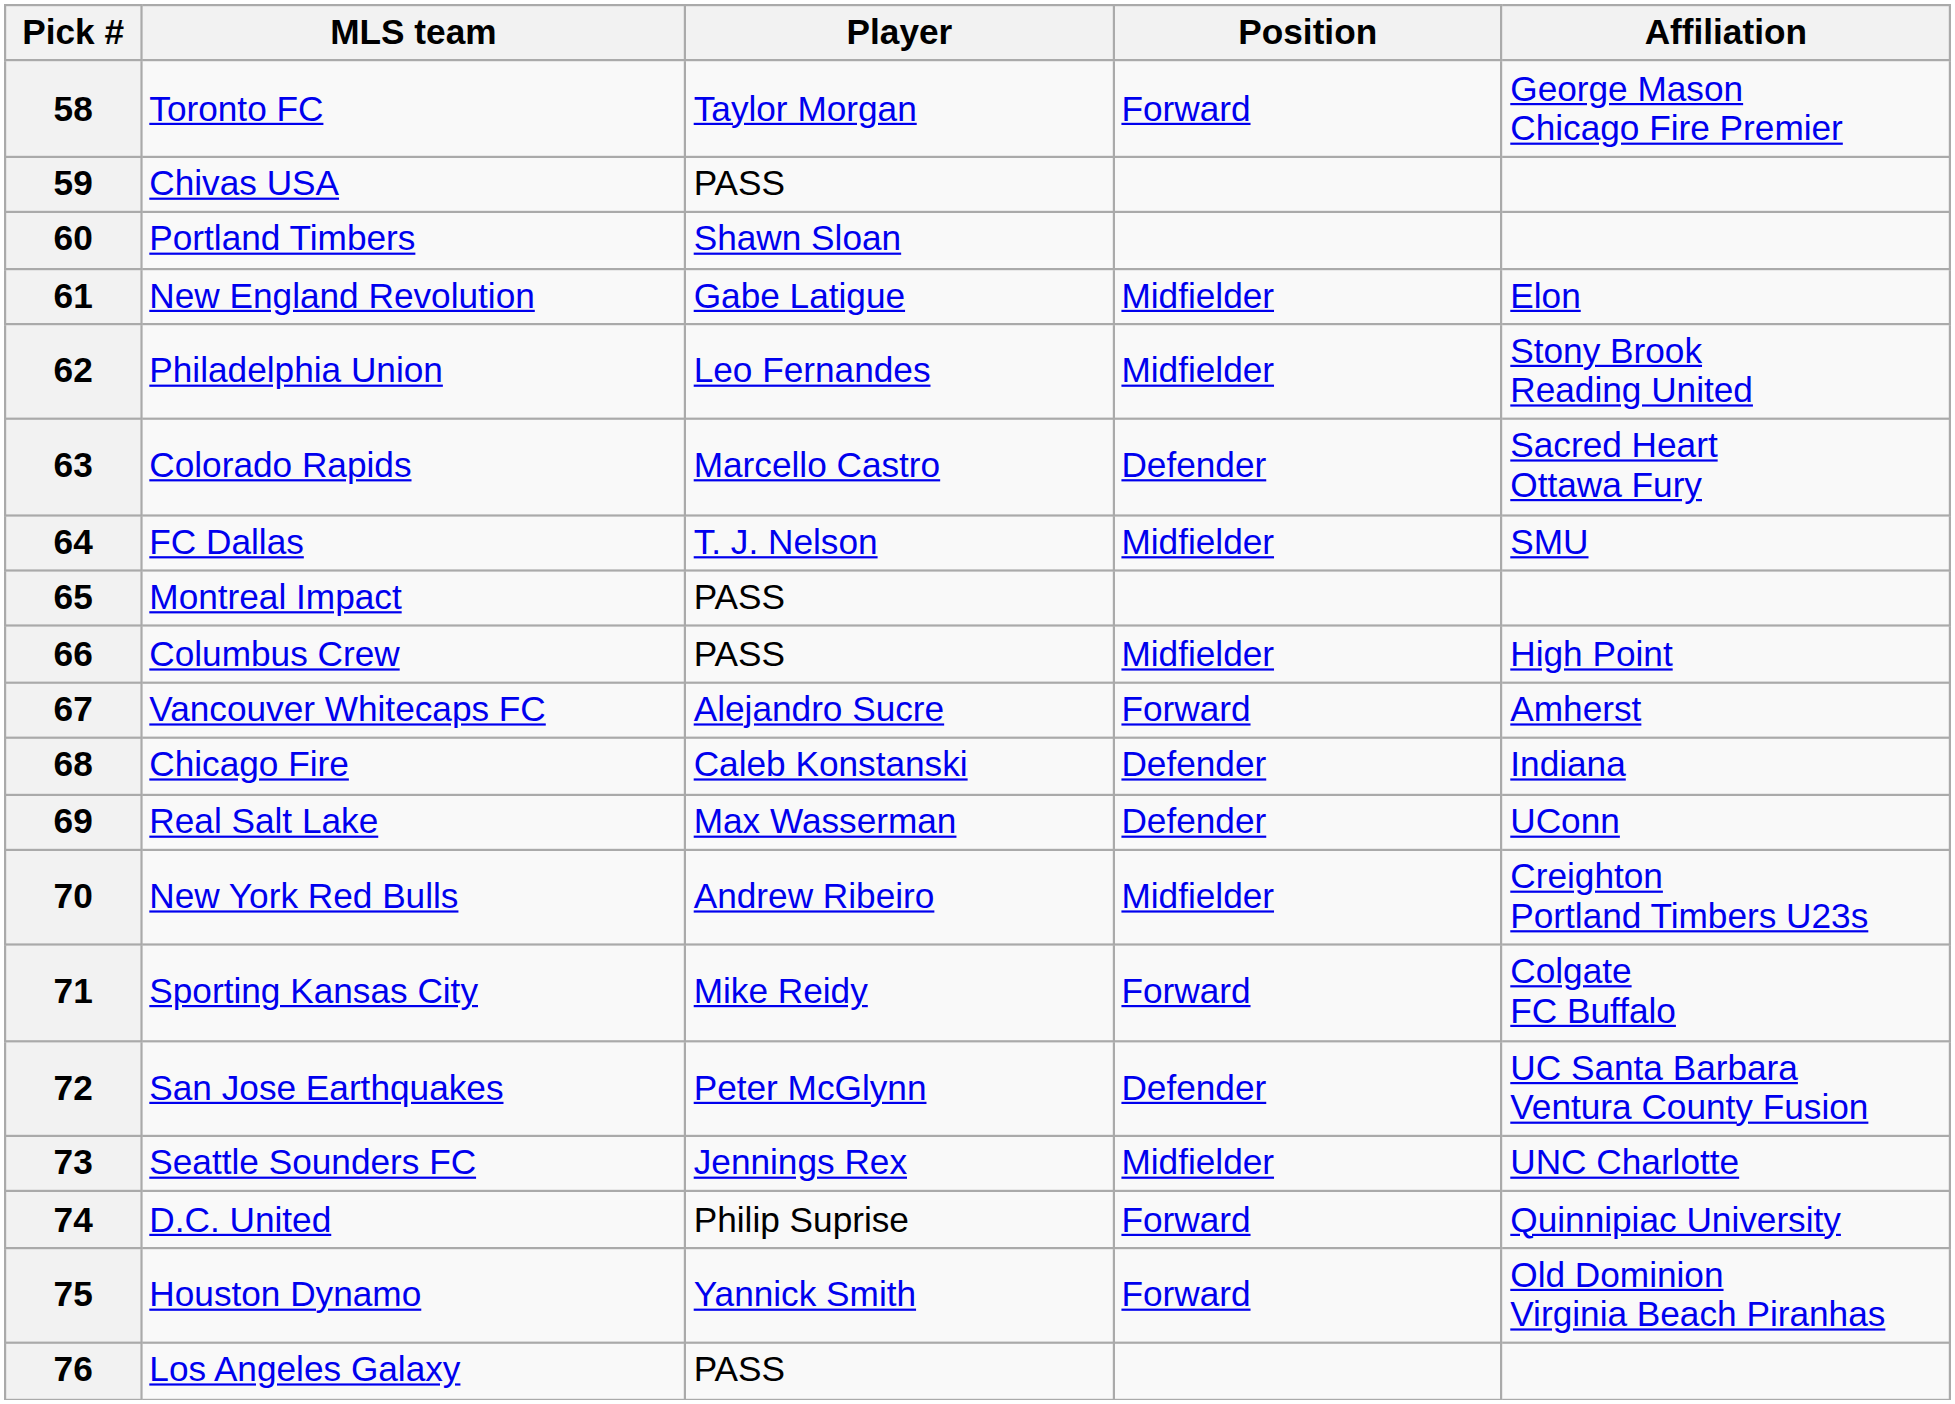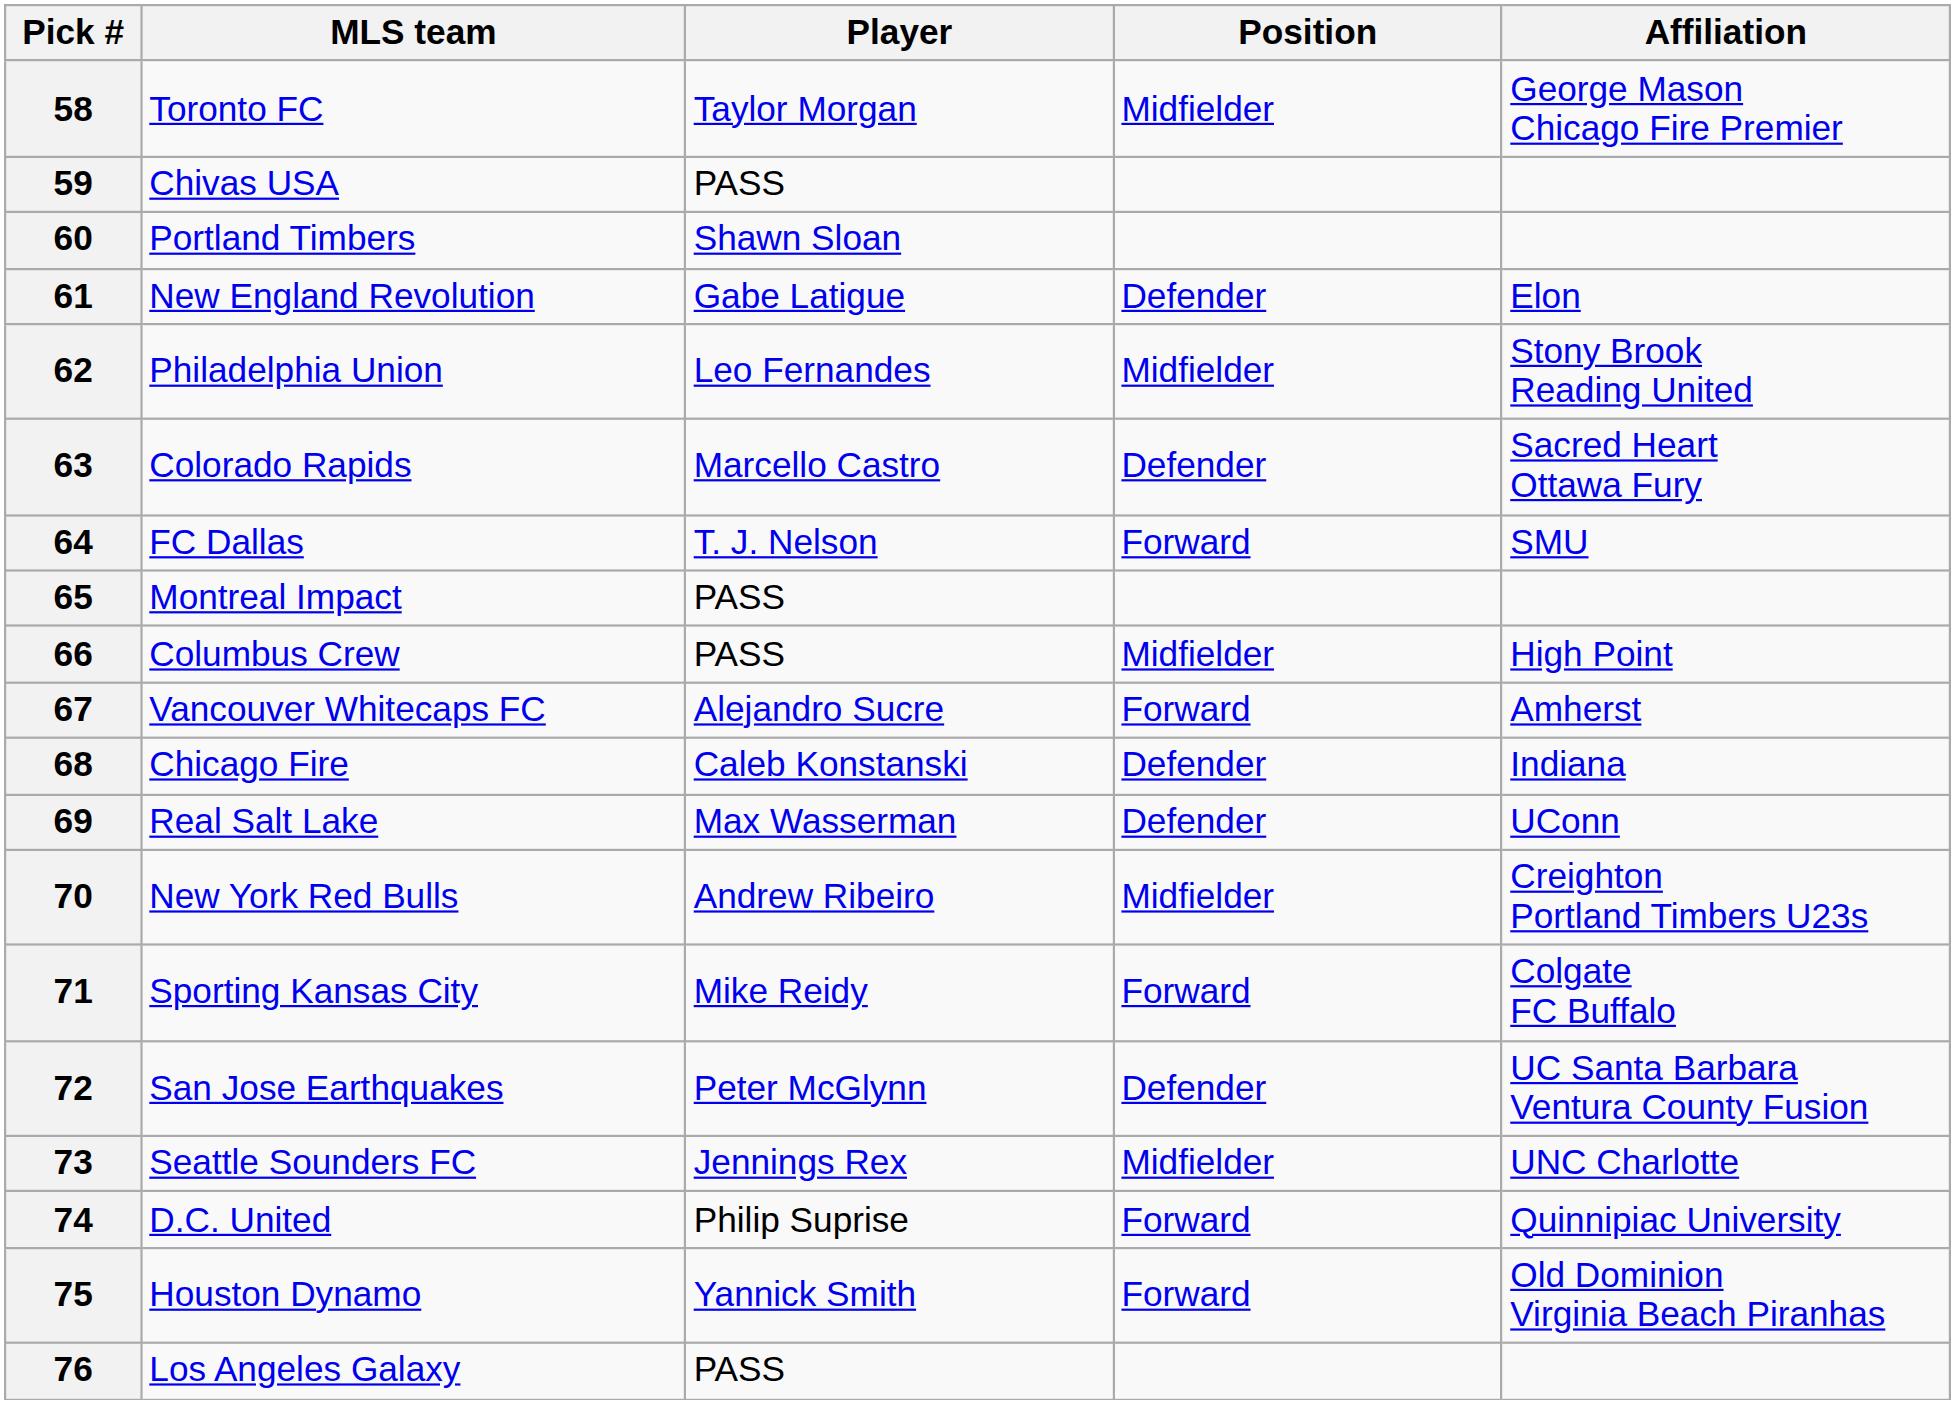58 | Position: Forward -> Midfielder
61 | Position: Midfielder -> Defender
64 | Position: Midfielder -> Forward
